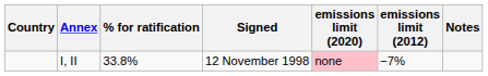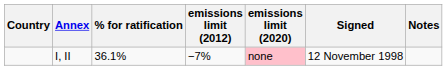columns swapped: emissions limit (2012) <-> Signed
I, II | % for ratification: 33.8% -> 36.1%
